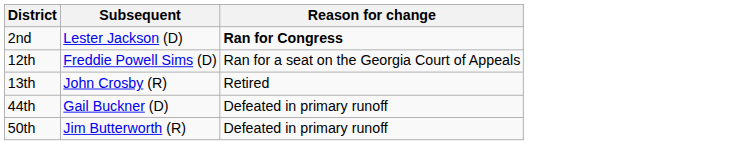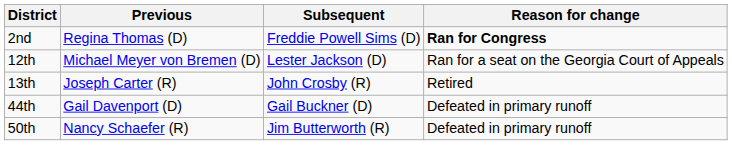+ column: Previous | Regina Thomas (D) | Michael Meyer von Bremen (D) | Joseph Carter (R) | Gail Davenport (D) | Nancy Schaefer (R)
2nd | Subsequent: Lester Jackson (D) -> Freddie Powell Sims (D)
12th | Subsequent: Freddie Powell Sims (D) -> Lester Jackson (D)
